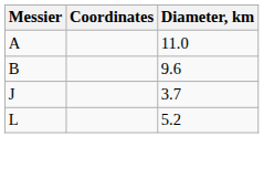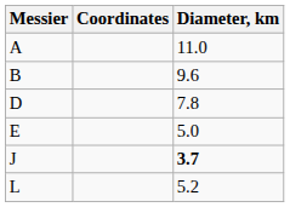+ row: D | 7.8
+ row: E | 5.0
J | Diameter, km: normal -> bold
